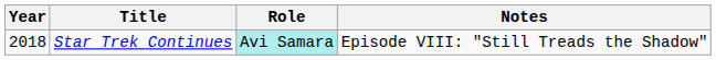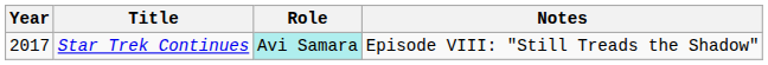Star Trek Continues | Year: 2018 -> 2017
